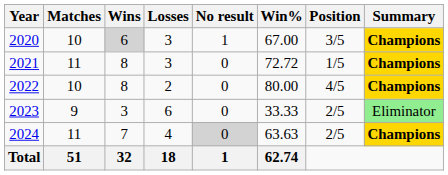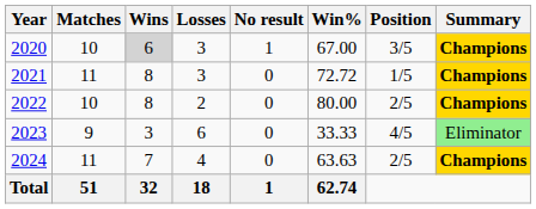2022 | Position: 4/5 -> 2/5
2023 | Position: 2/5 -> 4/5
2024 | No result: lightgrey background -> no background
